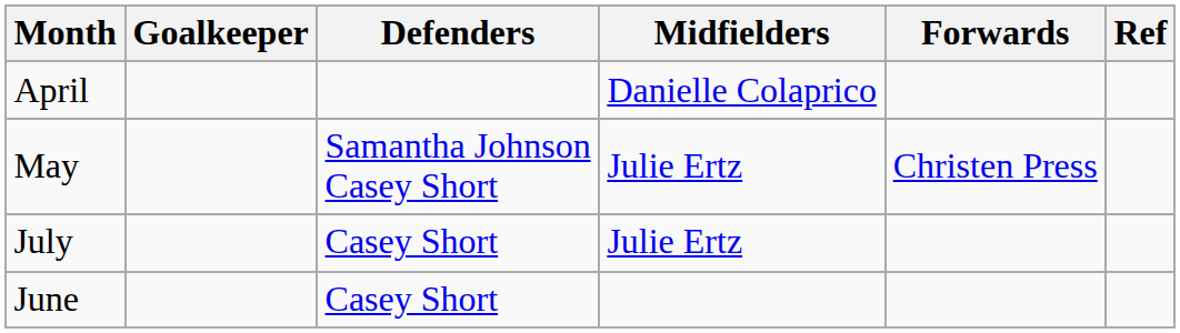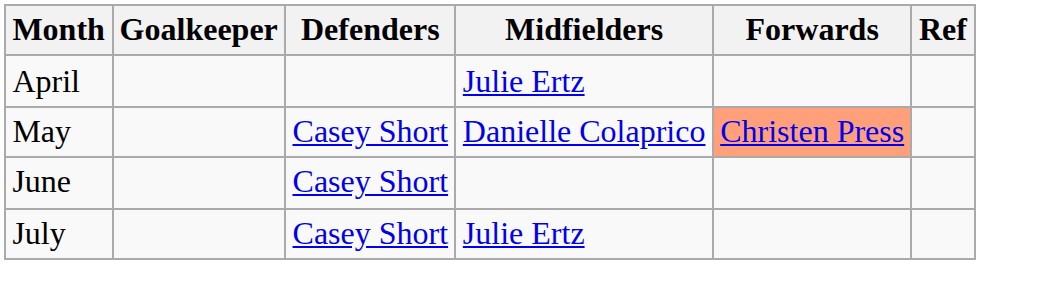April | Midfielders: Danielle Colaprico -> Julie Ertz
May | Defenders: Samantha Johnson Casey Short -> Casey Short
May | Midfielders: Julie Ertz -> Danielle Colaprico
May | Forwards: no background -> lightsalmon background
rows swapped: June <-> July
